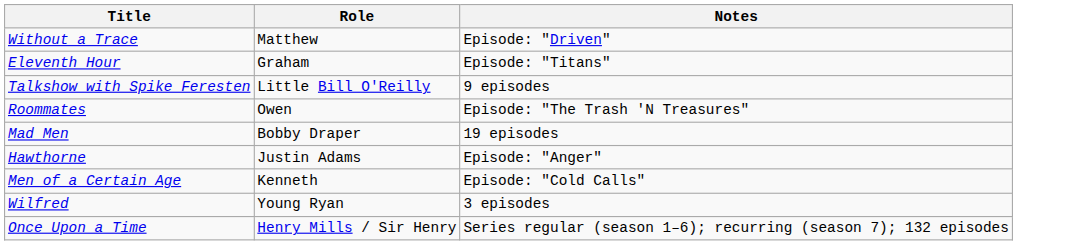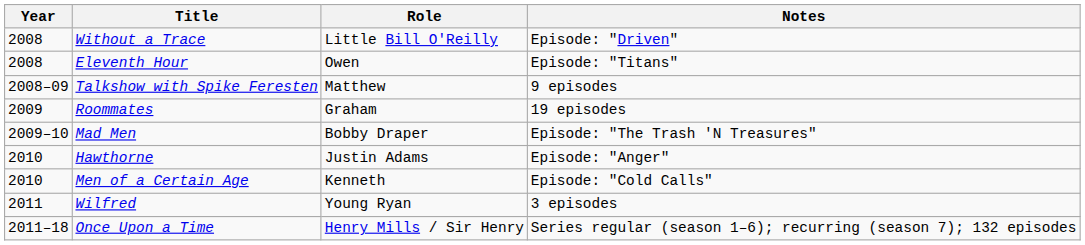+ column: Year | 2008 | 2008 | 2008–09 | 2009 | 2009–10 | 2010 | 2010 | 2011 | 2011–18
Without a Trace | Role: Matthew -> Little Bill O'Reilly
Eleventh Hour | Role: Graham -> Owen
Talkshow with Spike Feresten | Role: Little Bill O'Reilly -> Matthew
Roommates | Role: Owen -> Graham
Roommates | Notes: Episode: "The Trash 'N Treasures" -> 19 episodes
Mad Men | Notes: 19 episodes -> Episode: "The Trash 'N Treasures"
